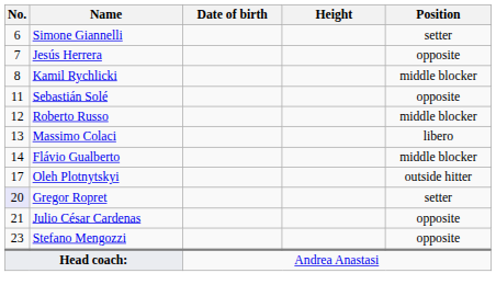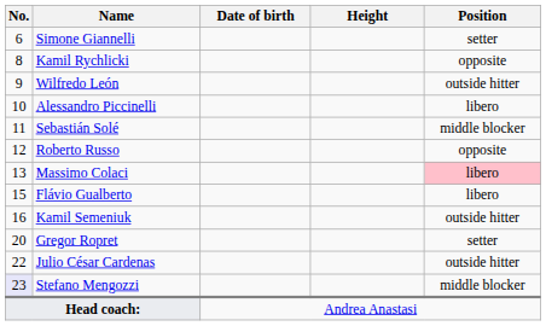- row: 7 | Jesús Herrera | opposite
Kamil Rychlicki | Position: middle blocker -> opposite
+ row: 9 | Wilfredo León | outside hitter
+ row: 10 | Alessandro Piccinelli | libero
Sebastián Solé | Position: opposite -> middle blocker
Roberto Russo | Position: middle blocker -> opposite
Massimo Colaci | Position: no background -> pink background
Flávio Gualberto | No.: 14 -> 15
Flávio Gualberto | Position: middle blocker -> libero
+ row: 16 | Kamil Semeniuk | outside hitter
- row: 17 | Oleh Plotnytskyi | outside hitter
Gregor Ropret | No.: lavender background -> no background
Julio César Cardenas | No.: 21 -> 22
Julio César Cardenas | Position: opposite -> outside hitter
Stefano Mengozzi | No.: no background -> lavender background
Stefano Mengozzi | Position: opposite -> middle blocker
